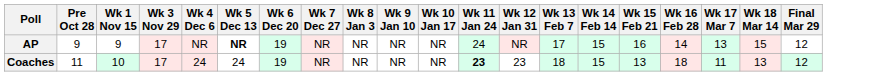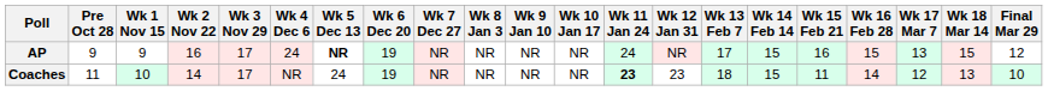+ column: Wk 2 Nov 22 | 16 | 14
AP | Wk 4 Dec 6: NR -> 24
AP | Wk 16 Feb 28: 14 -> 15
Coaches | Wk 4 Dec 6: 24 -> NR
Coaches | Wk 15 Feb 21: 13 -> 11
Coaches | Wk 16 Feb 28: 18 -> 14
Coaches | Wk 17 Mar 7: 11 -> 12
Coaches | Final Mar 29: 12 -> 10
